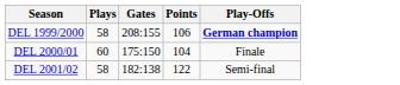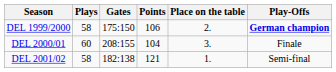+ column: Place on the table | 2. | 3. | 1.
DEL 1999/2000 | Gates: 208:155 -> 175:150
DEL 2000/01 | Gates: 175:150 -> 208:155
DEL 2001/02 | Points: 122 -> 121
